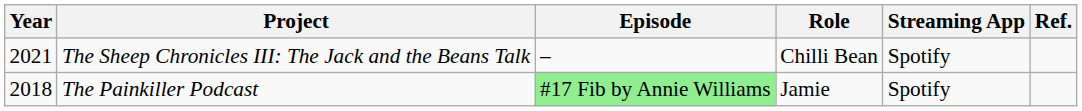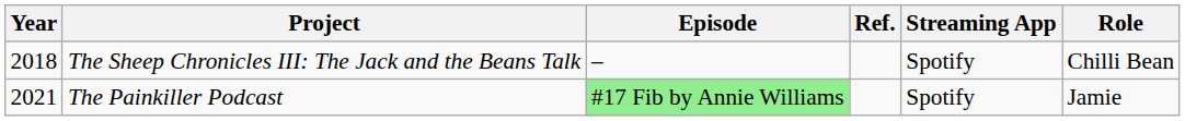columns swapped: Role <-> Ref.
The Sheep Chronicles III: The Jack and the Beans Talk | Year: 2021 -> 2018
The Painkiller Podcast | Year: 2018 -> 2021
